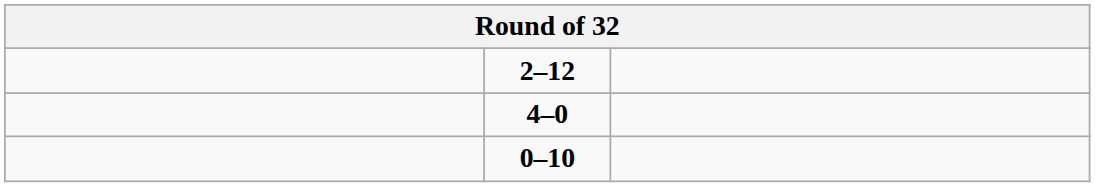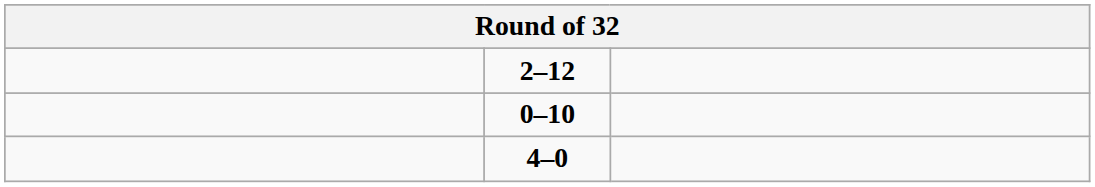rows swapped: 0–10 <-> 4–0
